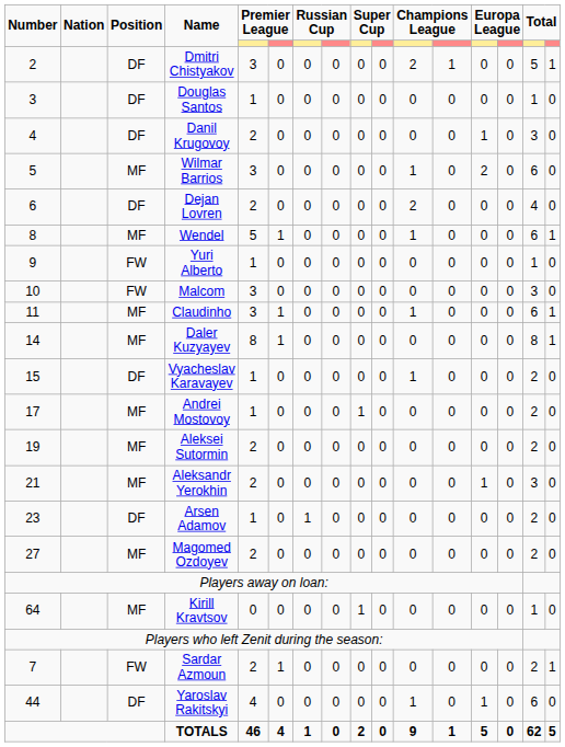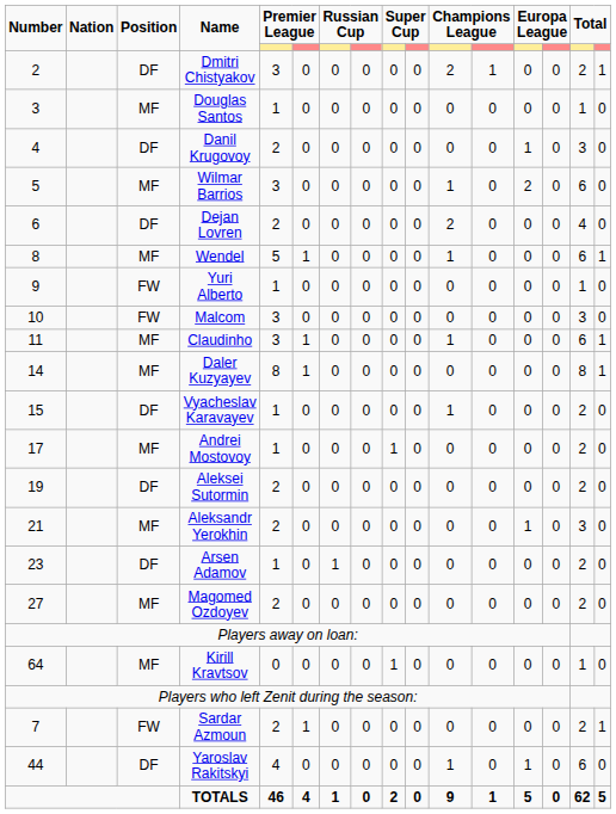Dmitri Chistyakov | column 15: 5 -> 2
Douglas Santos | Position: DF -> MF
Aleksei Sutormin | Position: MF -> DF
